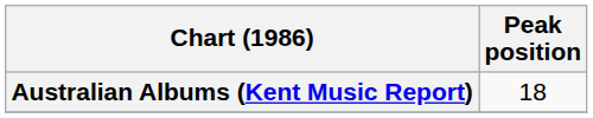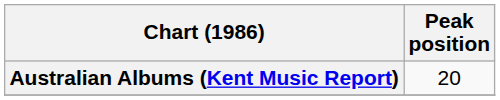Australian Albums (Kent Music Report) | Peak position: 18 -> 20
